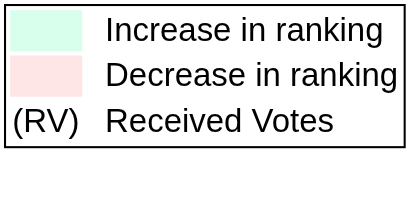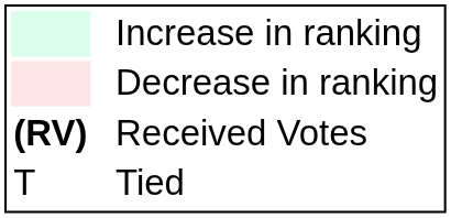Received Votes | column 1: normal -> bold
+ row: T | Tied
